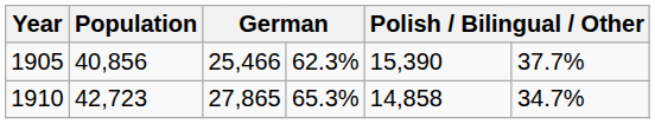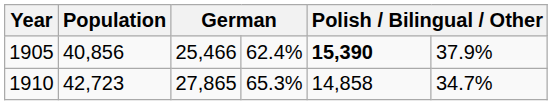1905 | column 4: 62.3% -> 62.4%
1905 | column 5: normal -> bold
1905 | column 6: 37.7% -> 37.9%
